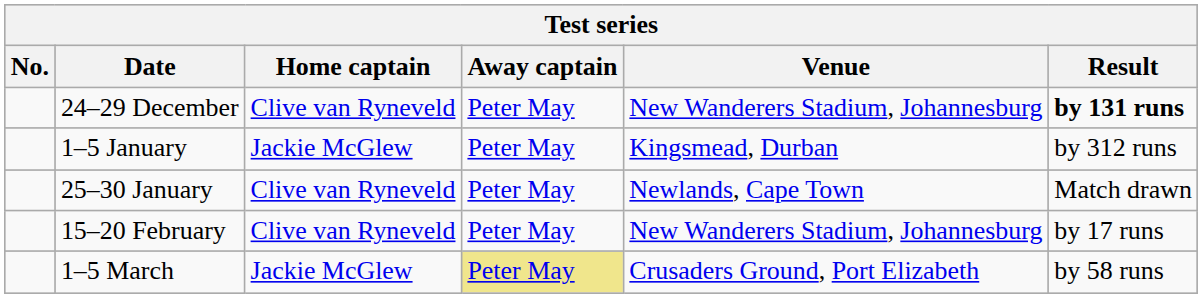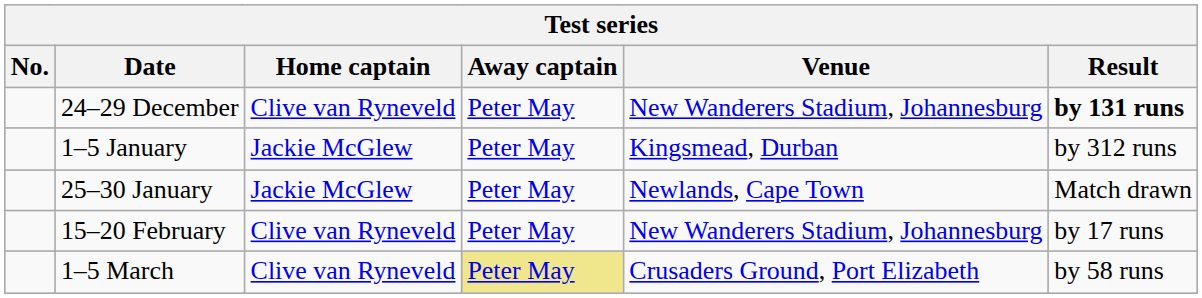25–30 January | Home captain: Clive van Ryneveld -> Jackie McGlew
1–5 March | Home captain: Jackie McGlew -> Clive van Ryneveld
